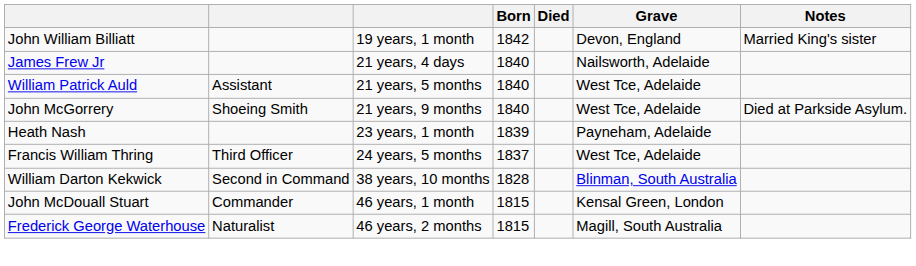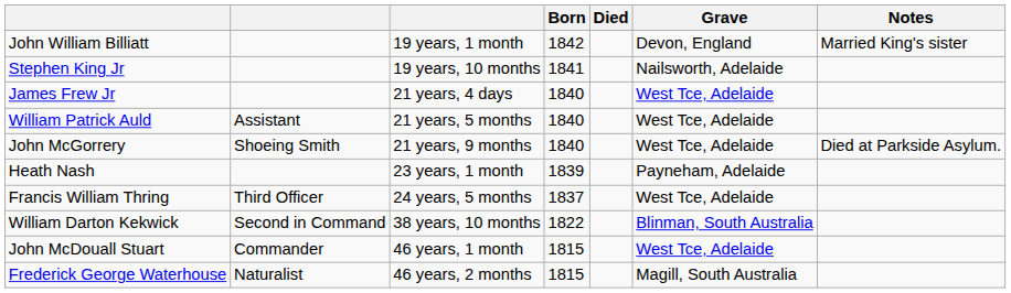+ row: Stephen King Jr | 19 years, 10 months | 1841 | Nailsworth, Adelaide
James Frew Jr | Grave: Nailsworth, Adelaide -> West Tce, Adelaide
William Darton Kekwick | Born: 1828 -> 1822
John McDouall Stuart | Grave: Kensal Green, London -> West Tce, Adelaide
